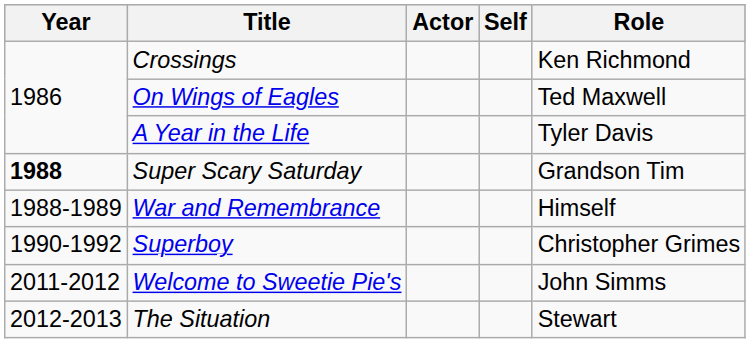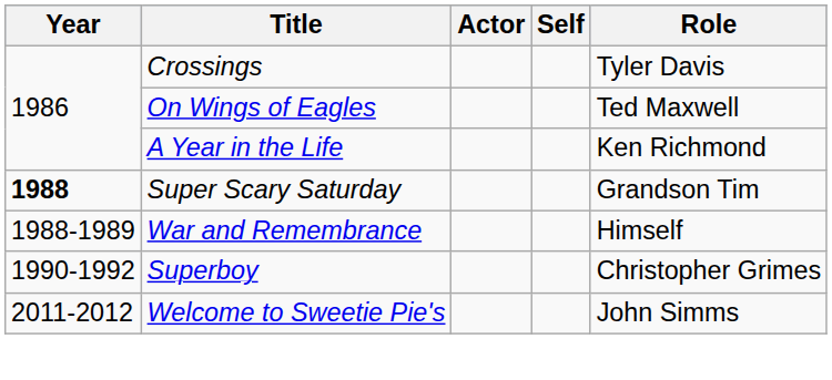Crossings | Role: Ken Richmond -> Tyler Davis
A Year in the Life | Role: Tyler Davis -> Ken Richmond
- row: 2012-2013 | The Situation | Stewart
